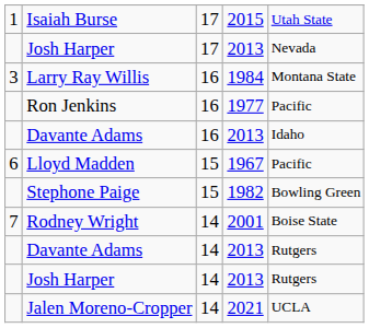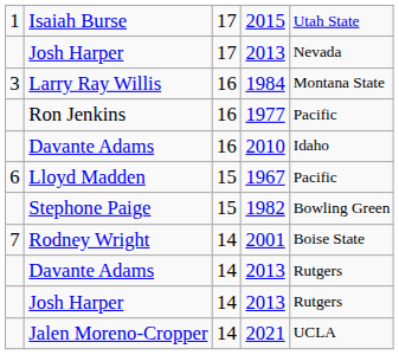Davante Adams / 16 | column 4: 2013 -> 2010
